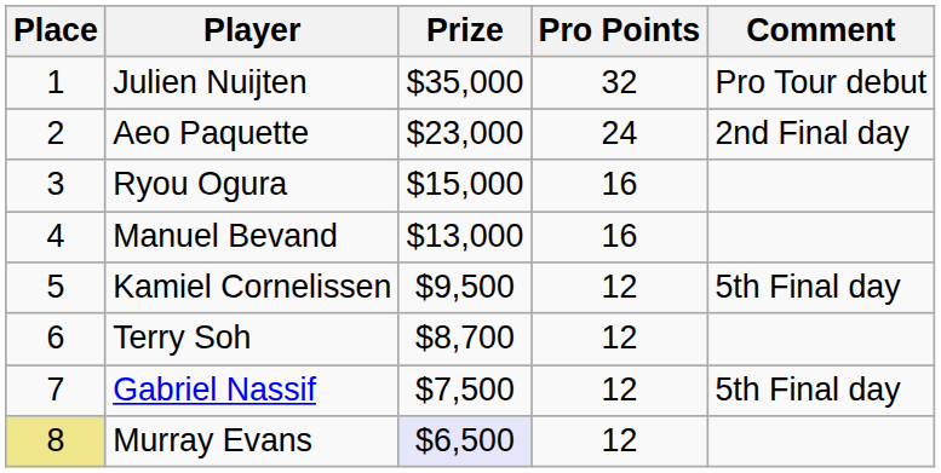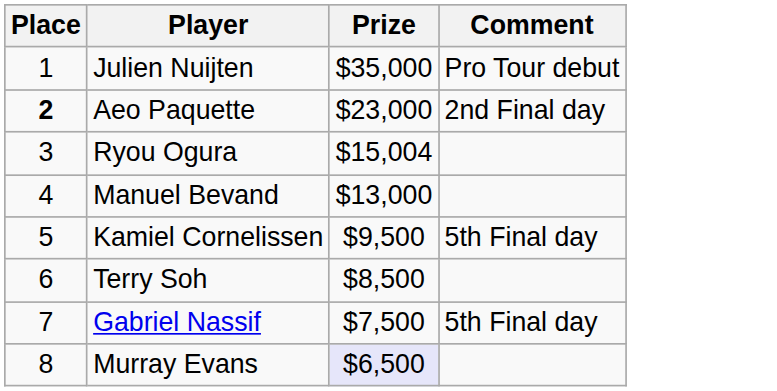- column: Pro Points | 32 | 24 | 16 | 16 | 12 | 12 | 12 | 12
Aeo Paquette | Place: normal -> bold
Ryou Ogura | Prize: $15,000 -> $15,004
Terry Soh | Prize: $8,700 -> $8,500
Murray Evans | Place: khaki background -> no background
